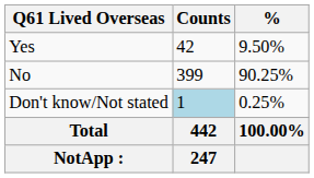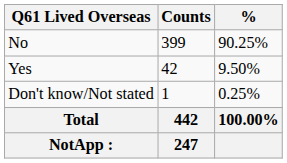rows swapped: Yes <-> No
Don't know/Not stated | Counts: lightblue background -> no background
